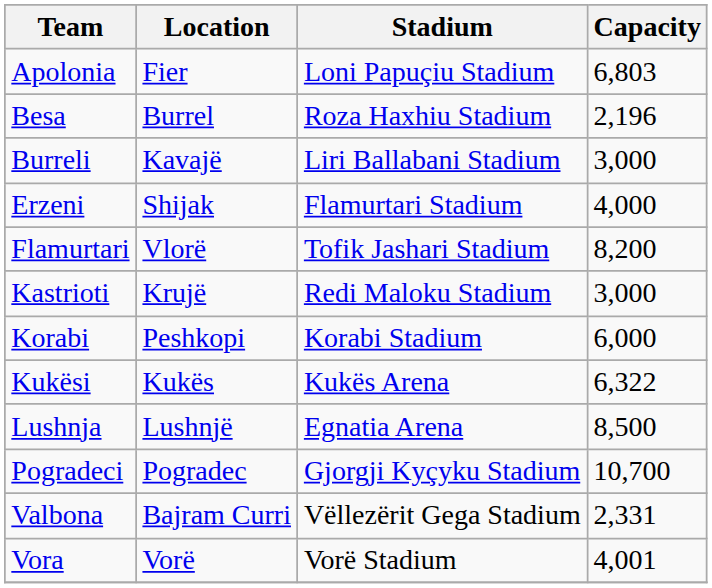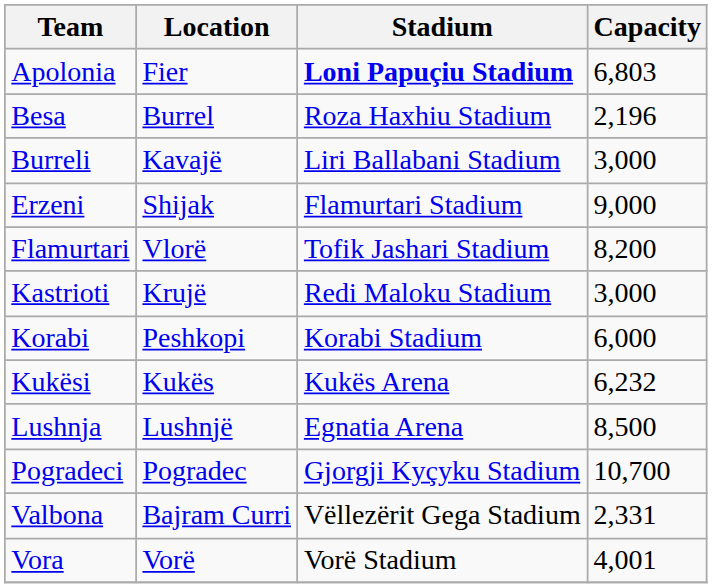Apolonia | Stadium: normal -> bold
Erzeni | Capacity: 4,000 -> 9,000
Kukësi | Capacity: 6,322 -> 6,232
